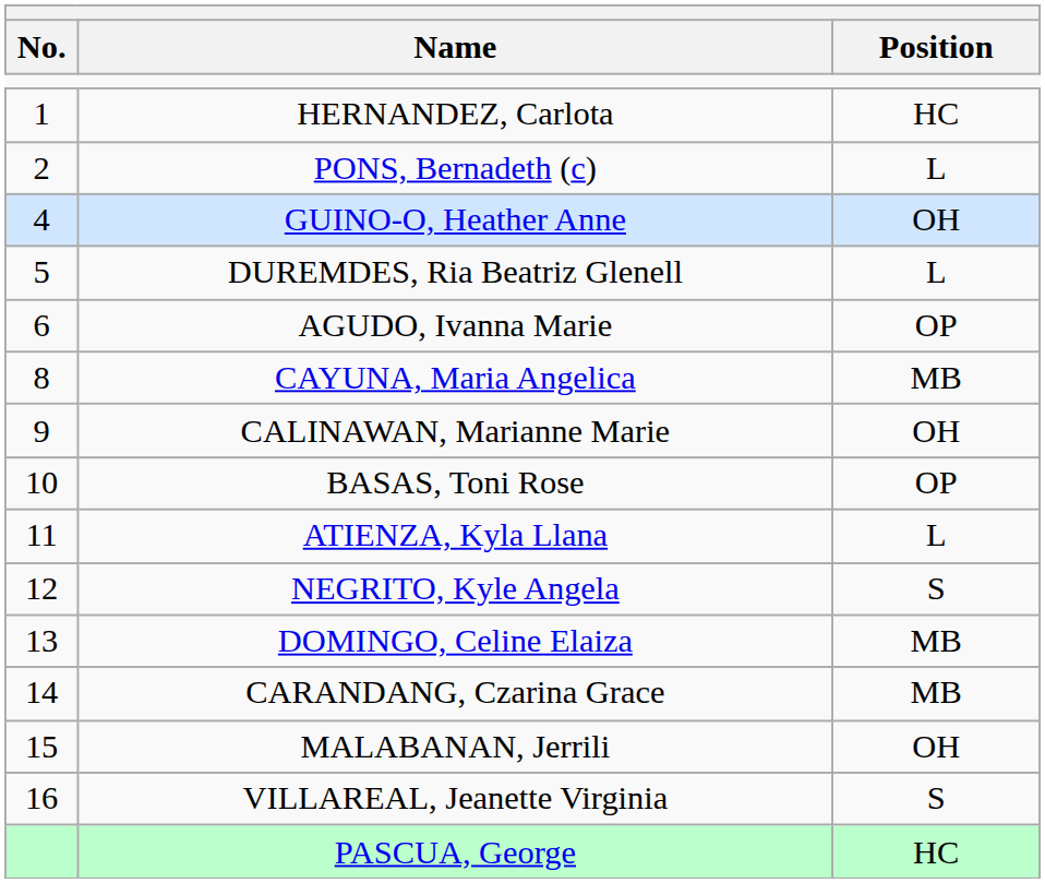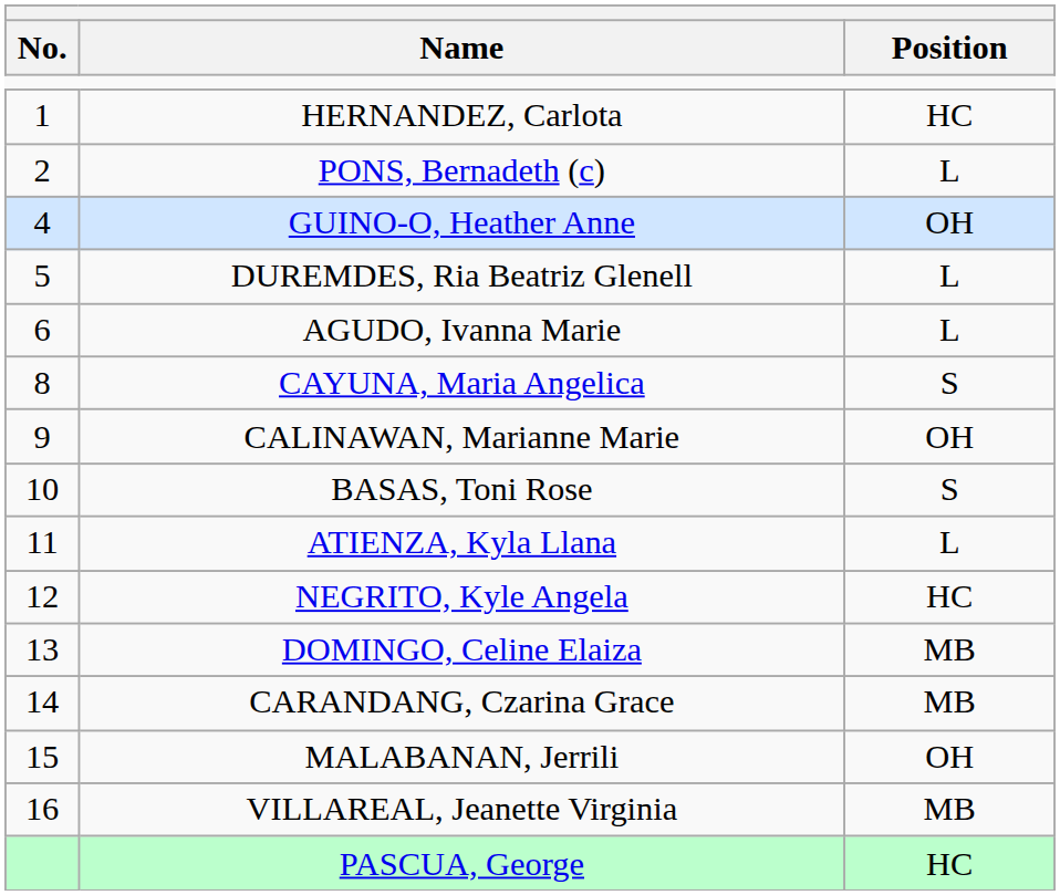AGUDO, Ivanna Marie | Position: OP -> L
CAYUNA, Maria Angelica | Position: MB -> S
BASAS, Toni Rose | Position: OP -> S
NEGRITO, Kyle Angela | Position: S -> HC
VILLAREAL, Jeanette Virginia | Position: S -> MB
